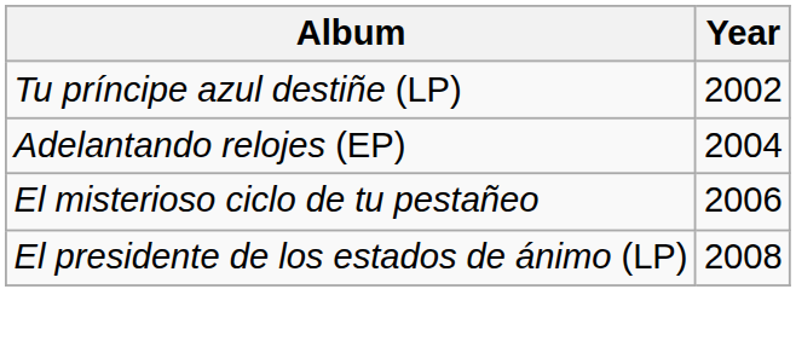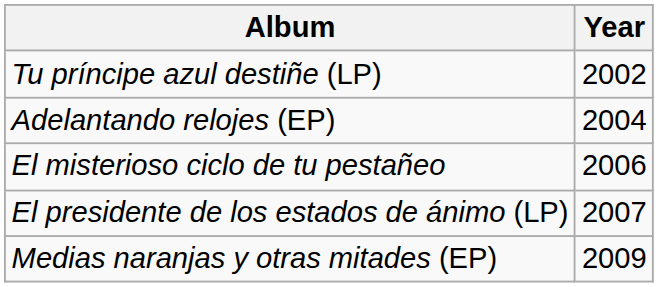El presidente de los estados de ánimo (LP) | Year: 2008 -> 2007
+ row: Medias naranjas y otras mitades (EP) | 2009
